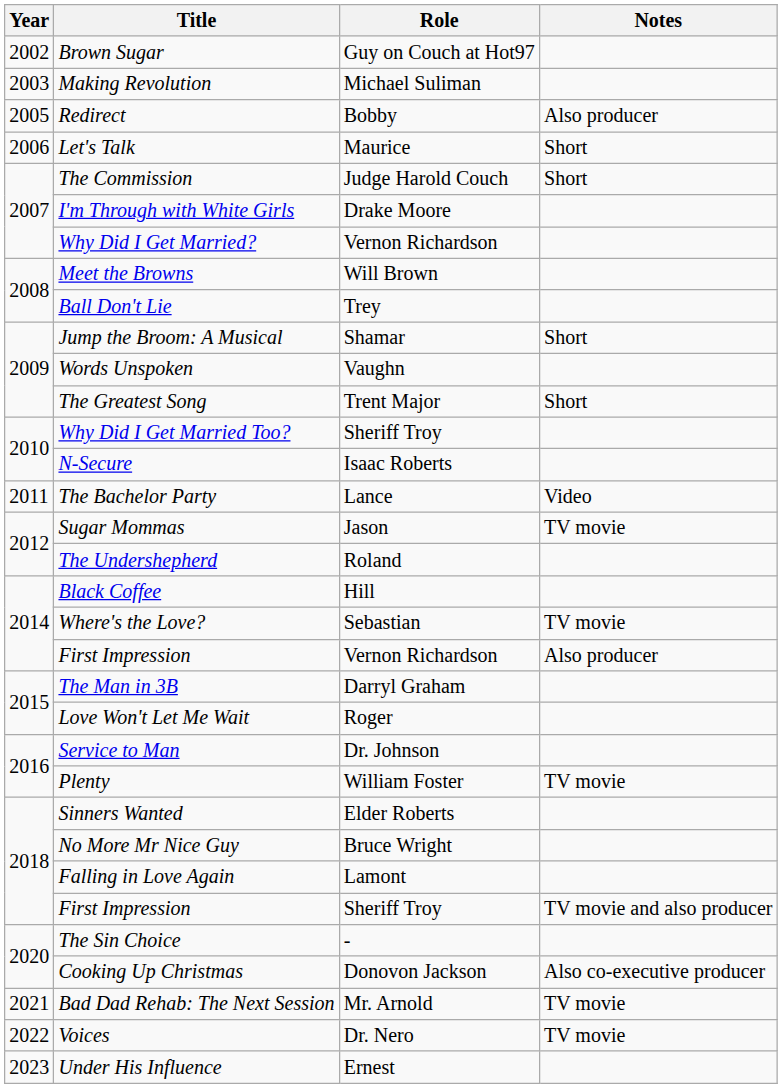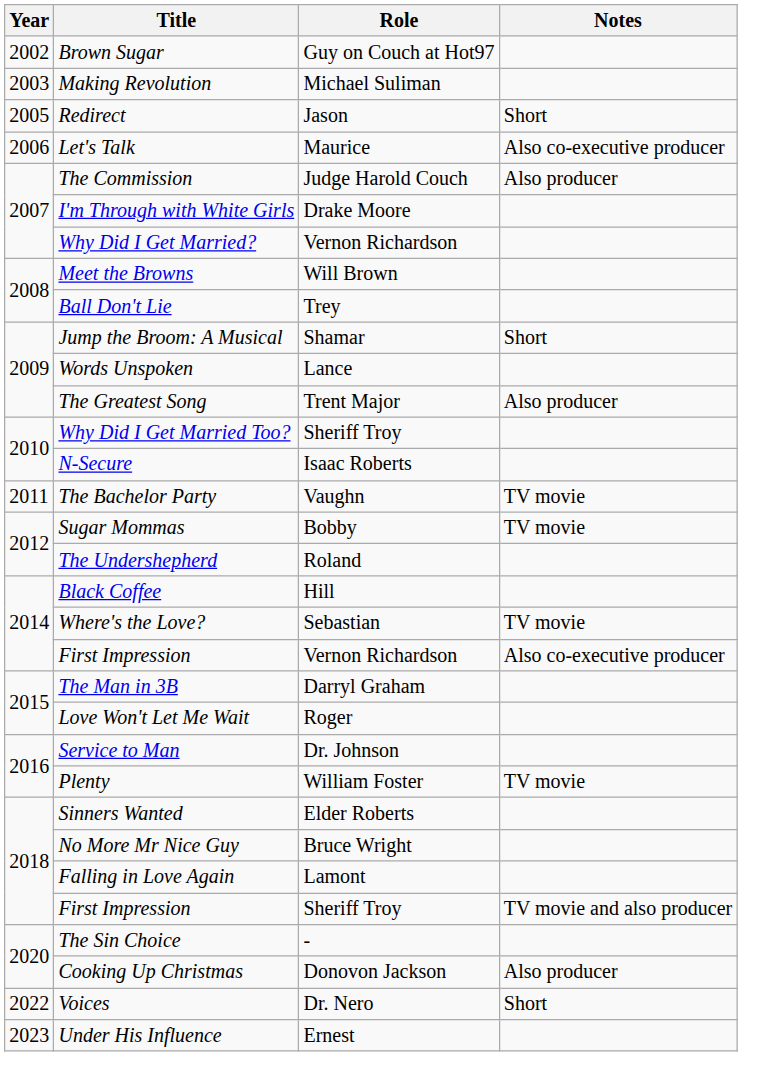Redirect | Role: Bobby -> Jason
Redirect | Notes: Also producer -> Short
Let's Talk | Notes: Short -> Also co-executive producer
The Commission | Notes: Short -> Also producer
Words Unspoken | Role: Vaughn -> Lance
The Greatest Song | Notes: Short -> Also producer
The Bachelor Party | Role: Lance -> Vaughn
The Bachelor Party | Notes: Video -> TV movie
Sugar Mommas | Role: Jason -> Bobby
2014 / First Impression | Notes: Also producer -> Also co-executive producer
Cooking Up Christmas | Notes: Also co-executive producer -> Also producer
- row: 2021 | Bad Dad Rehab: The Next Session | Mr. Arnold | TV movie
Voices | Notes: TV movie -> Short
